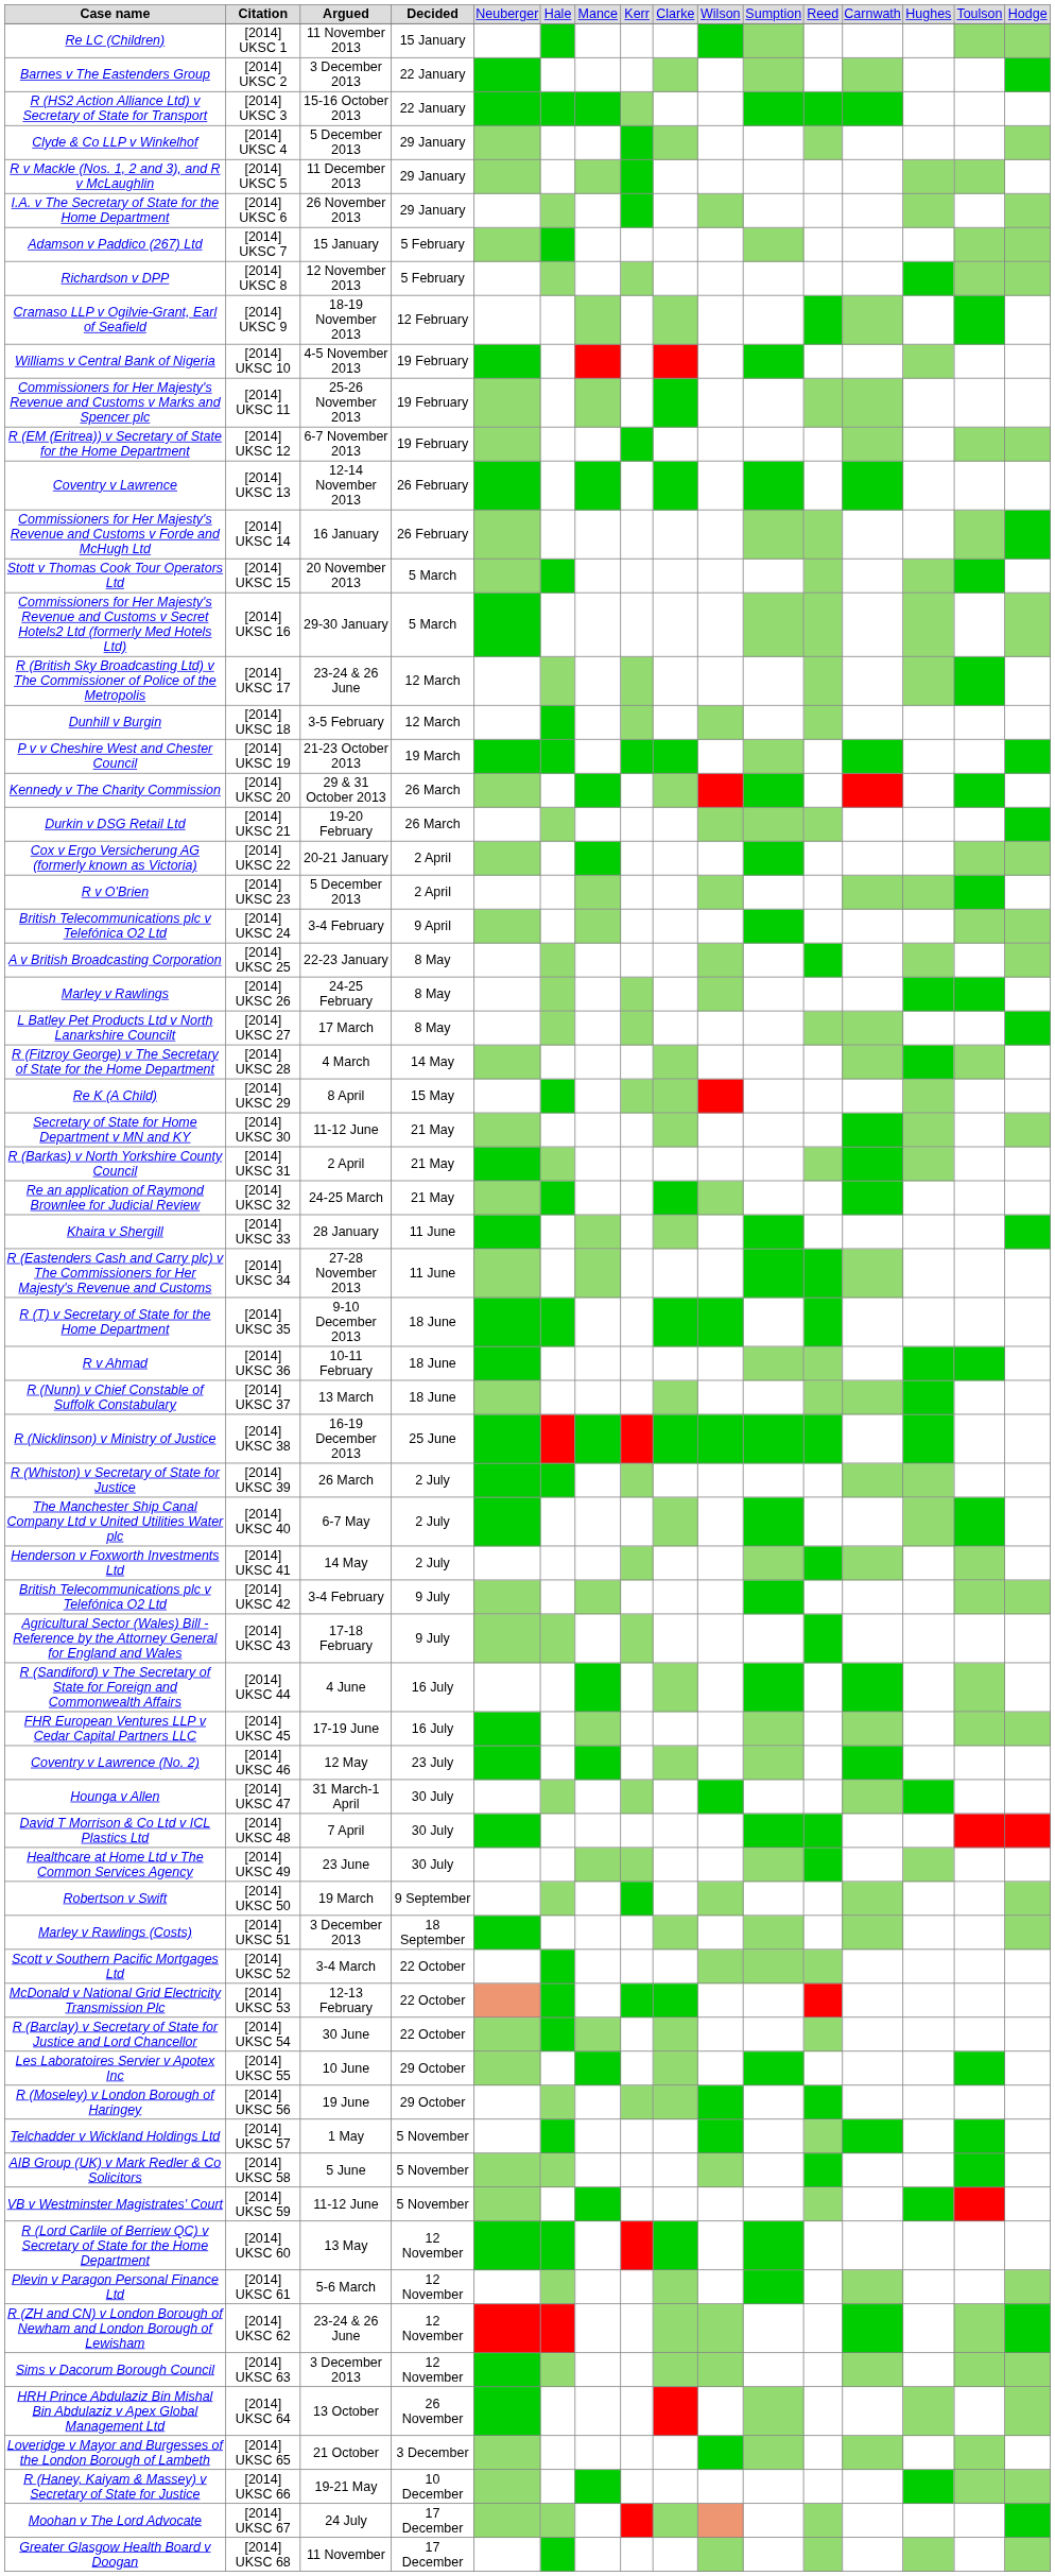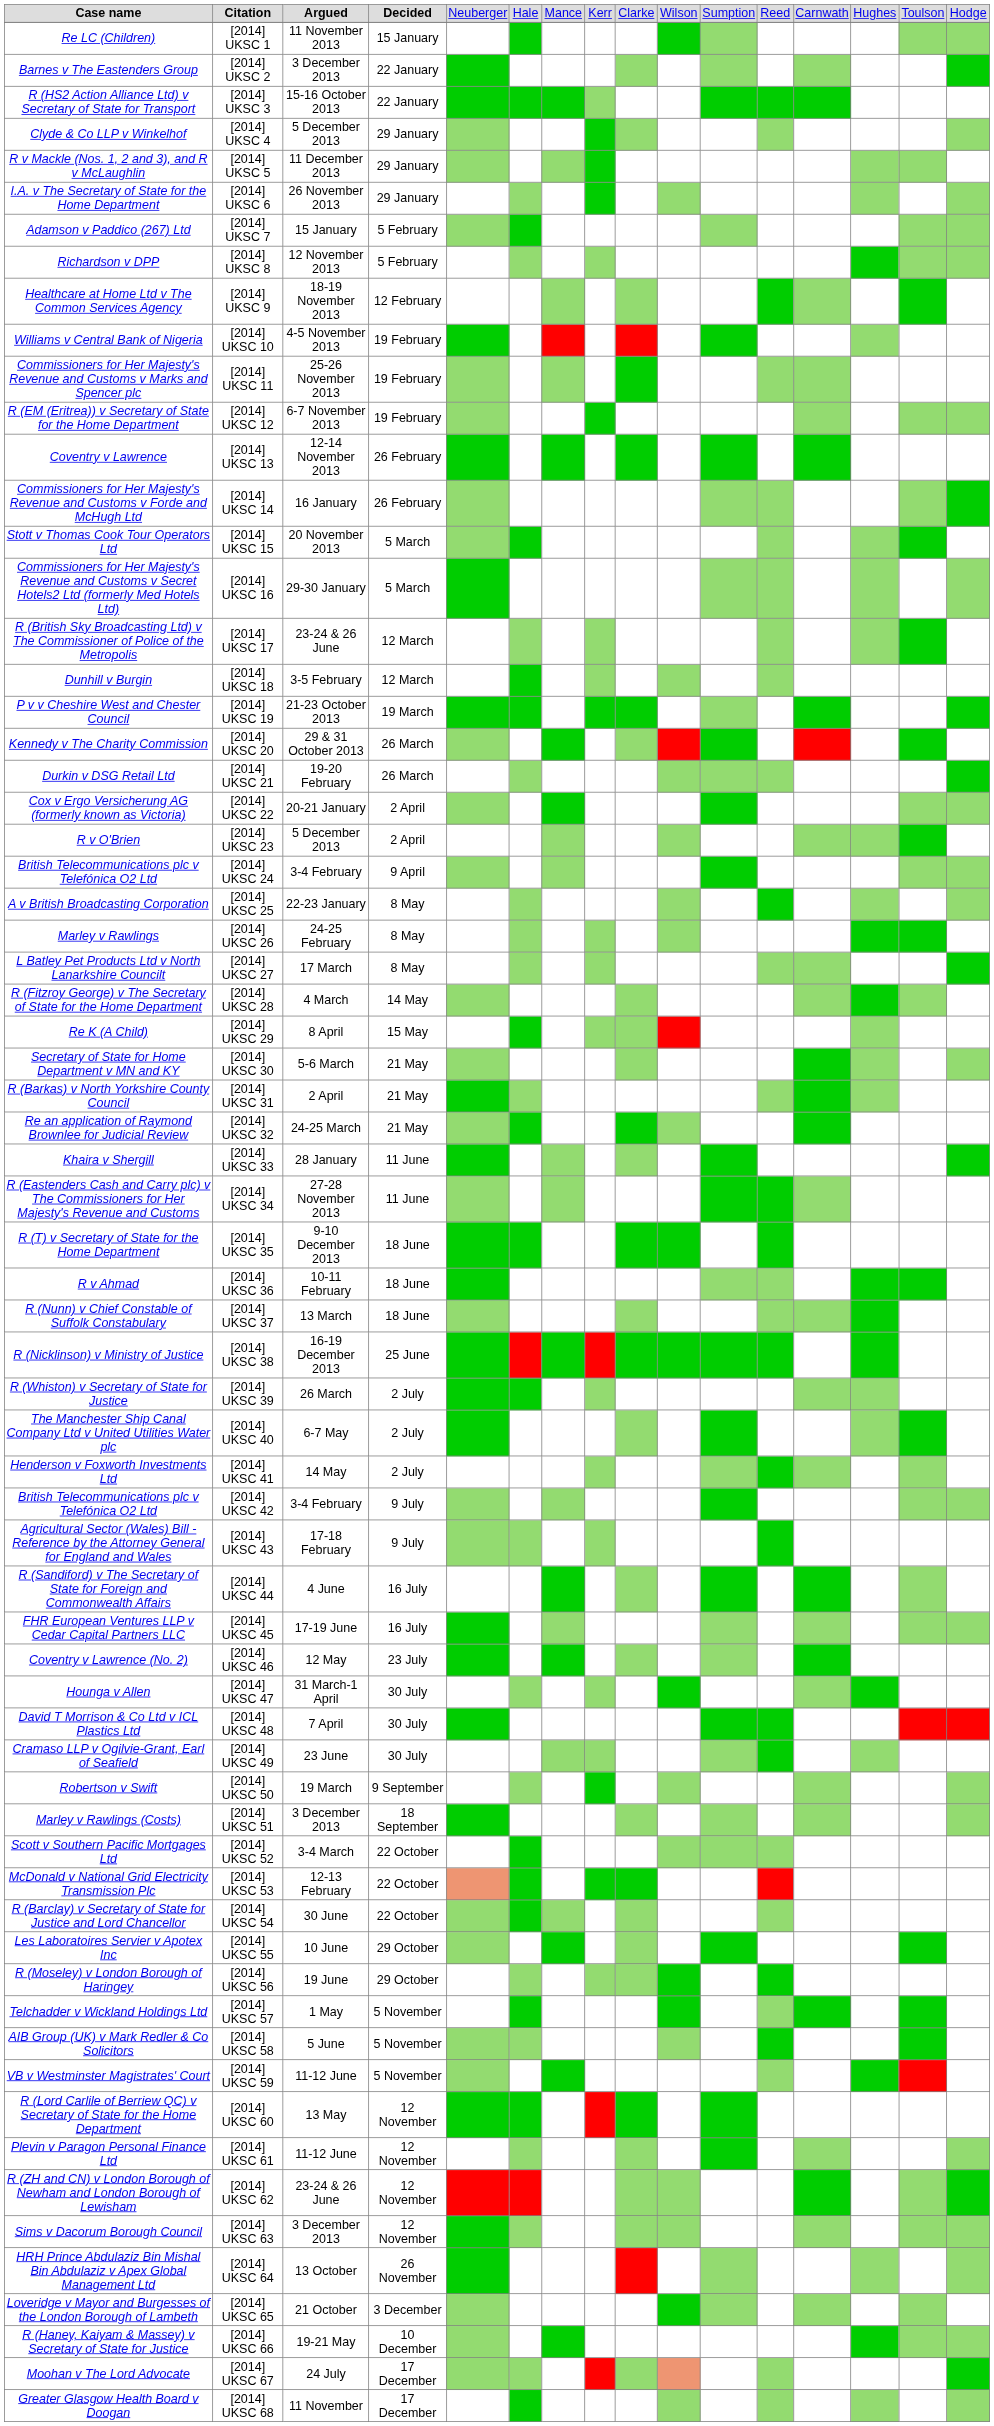[2014] UKSC 9 | column 1: Cramaso LLP v Ogilvie-Grant, Earl of Seafield -> Healthcare at Home Ltd v The Common Services Agency
[2014] UKSC 30 | column 3: 11-12 June -> 5-6 March
[2014] UKSC 49 | column 1: Healthcare at Home Ltd v The Common Services Agency -> Cramaso LLP v Ogilvie-Grant, Earl of Seafield
[2014] UKSC 61 | column 3: 5-6 March -> 11-12 June
